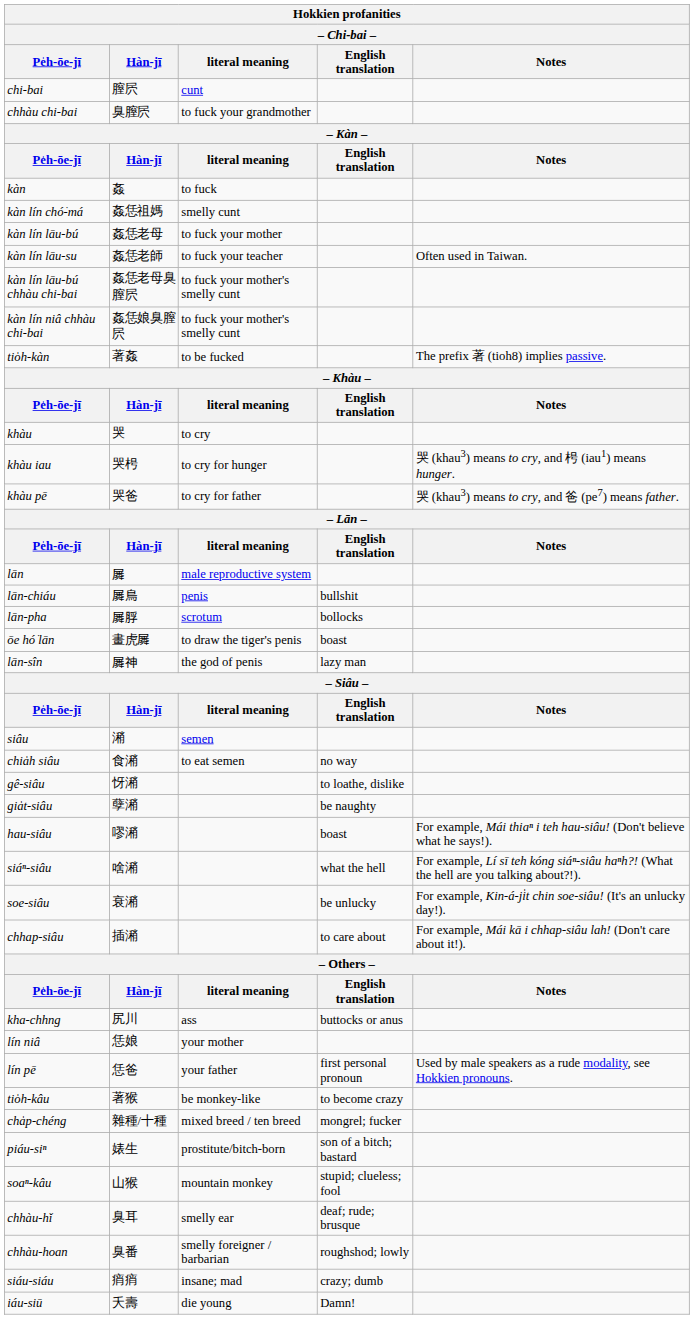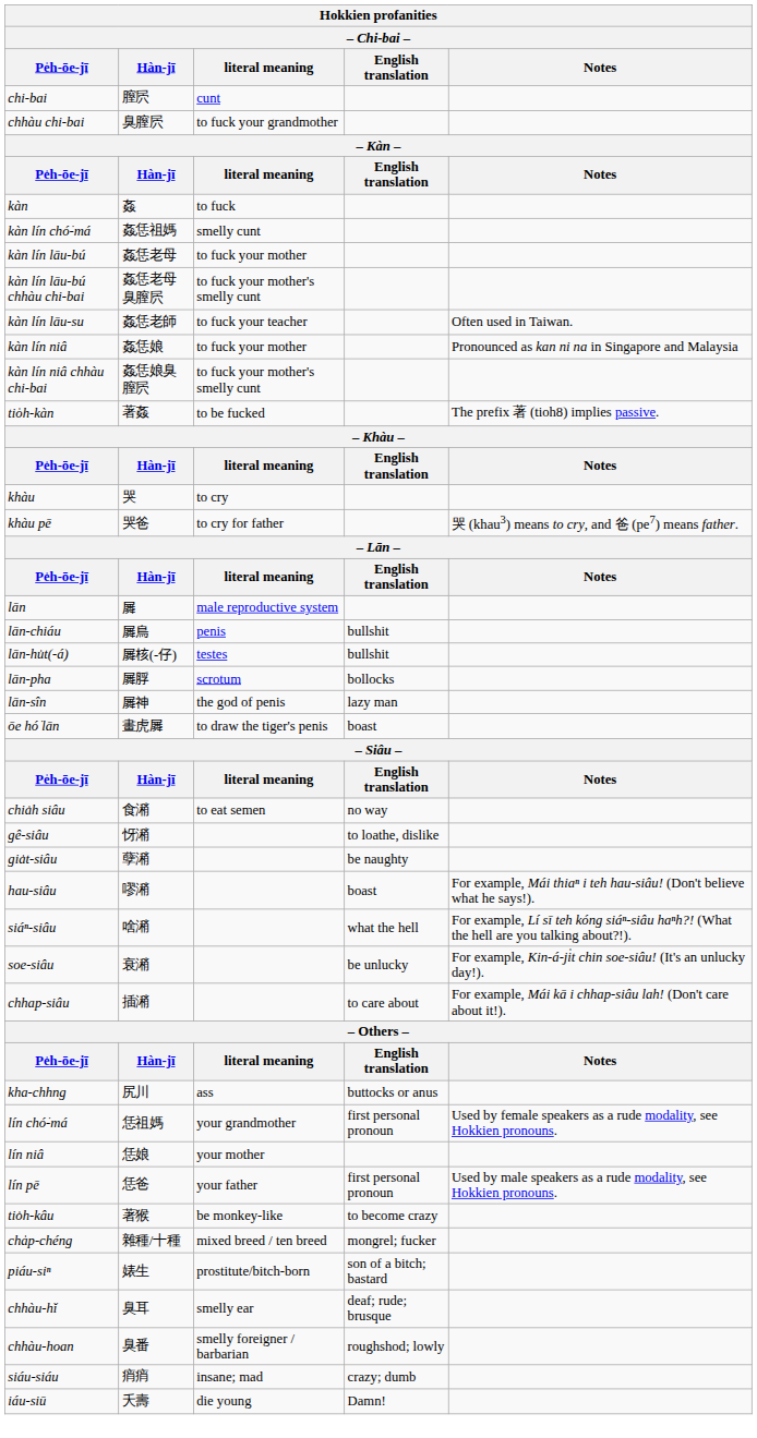rows swapped: kàn lín lāu-bú chhàu chi-bai <-> kàn lín lāu-su
+ row: kàn lín niâ | 姦恁娘 | to fuck your mother | Pronounced as kan ni na in Singapore and Malaysia
- row: khàu iau | 哭枵 | to cry for hunger | 哭 (khau3) means to cry, and 枵 (iau1) means hunger.
+ row: lān-hu̍t(-á) | 𡳞核(-仔) | testes | bullshit
rows swapped: lān-sîn <-> ōe hó͘ lān
- row: siâu | 潲 | semen
+ row: lín chó͘-má | 恁祖媽 | your grandmother | first personal pronoun | Used by female speakers as a rude modality, see Hokkien pronouns.
- row: soaⁿ-kâu | 山猴 | mountain monkey | stupid; clueless; fool
